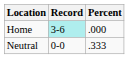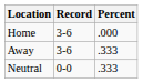Home | Record: paleturquoise background -> no background
+ row: Away | 3-6 | .333
